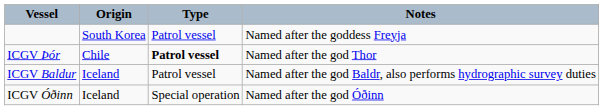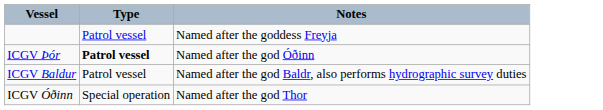- column: Origin | South Korea | Chile | Iceland | Iceland
ICGV Þór | Notes: Named after the god Thor -> Named after the god Óðinn
ICGV Óðinn | Notes: Named after the god Óðinn -> Named after the god Thor
